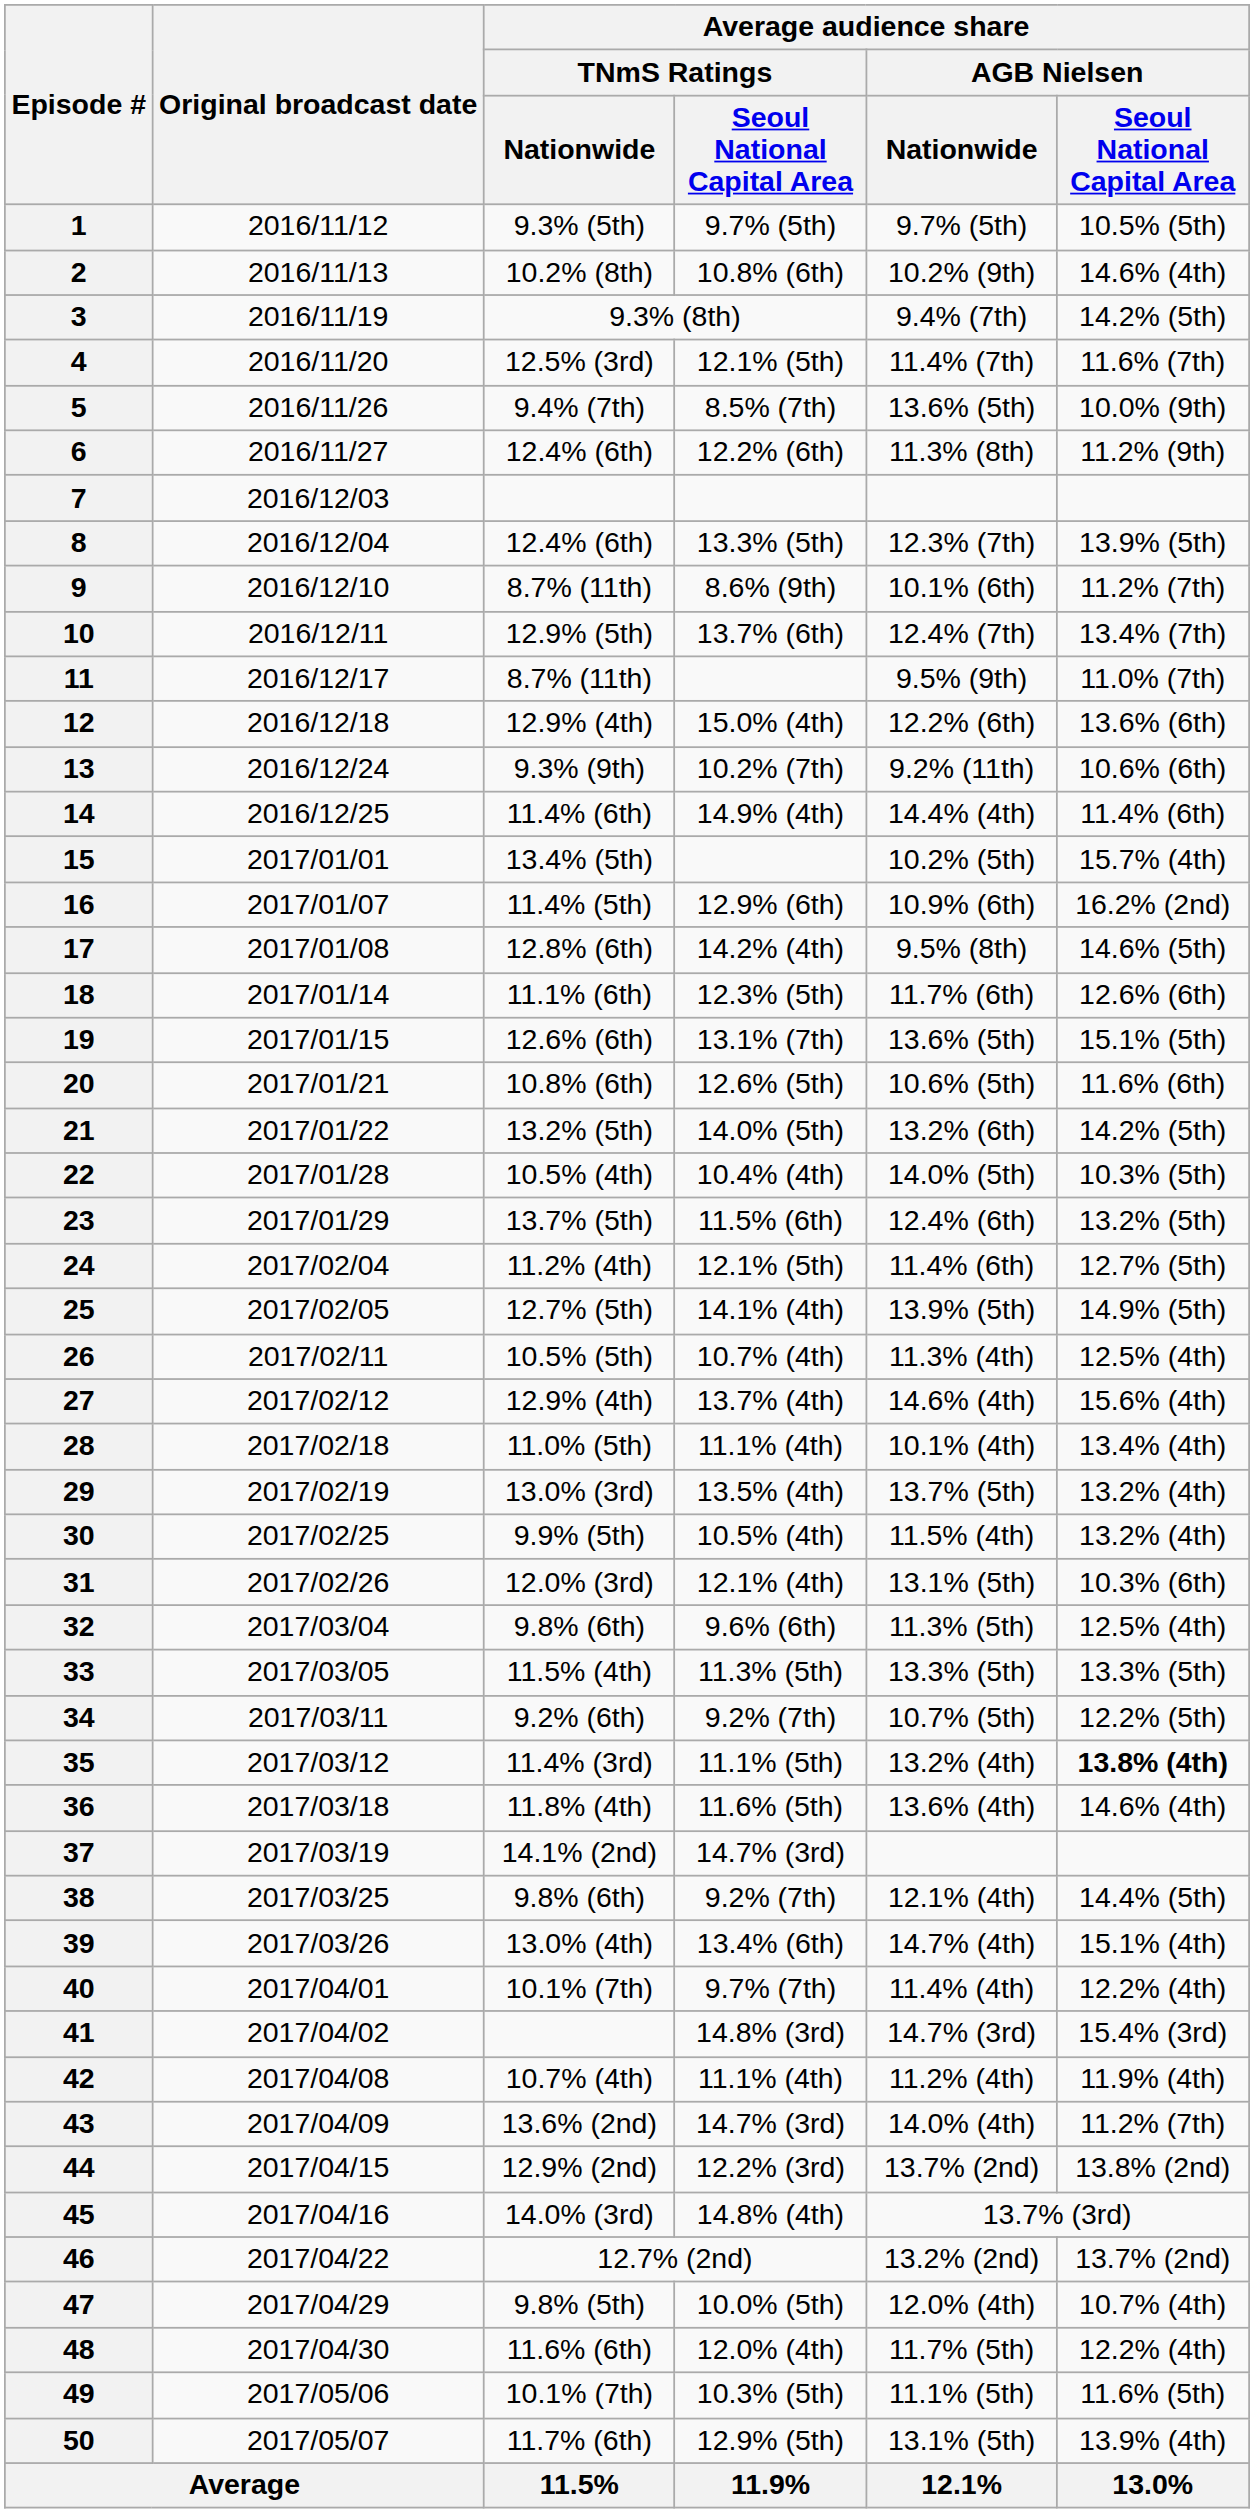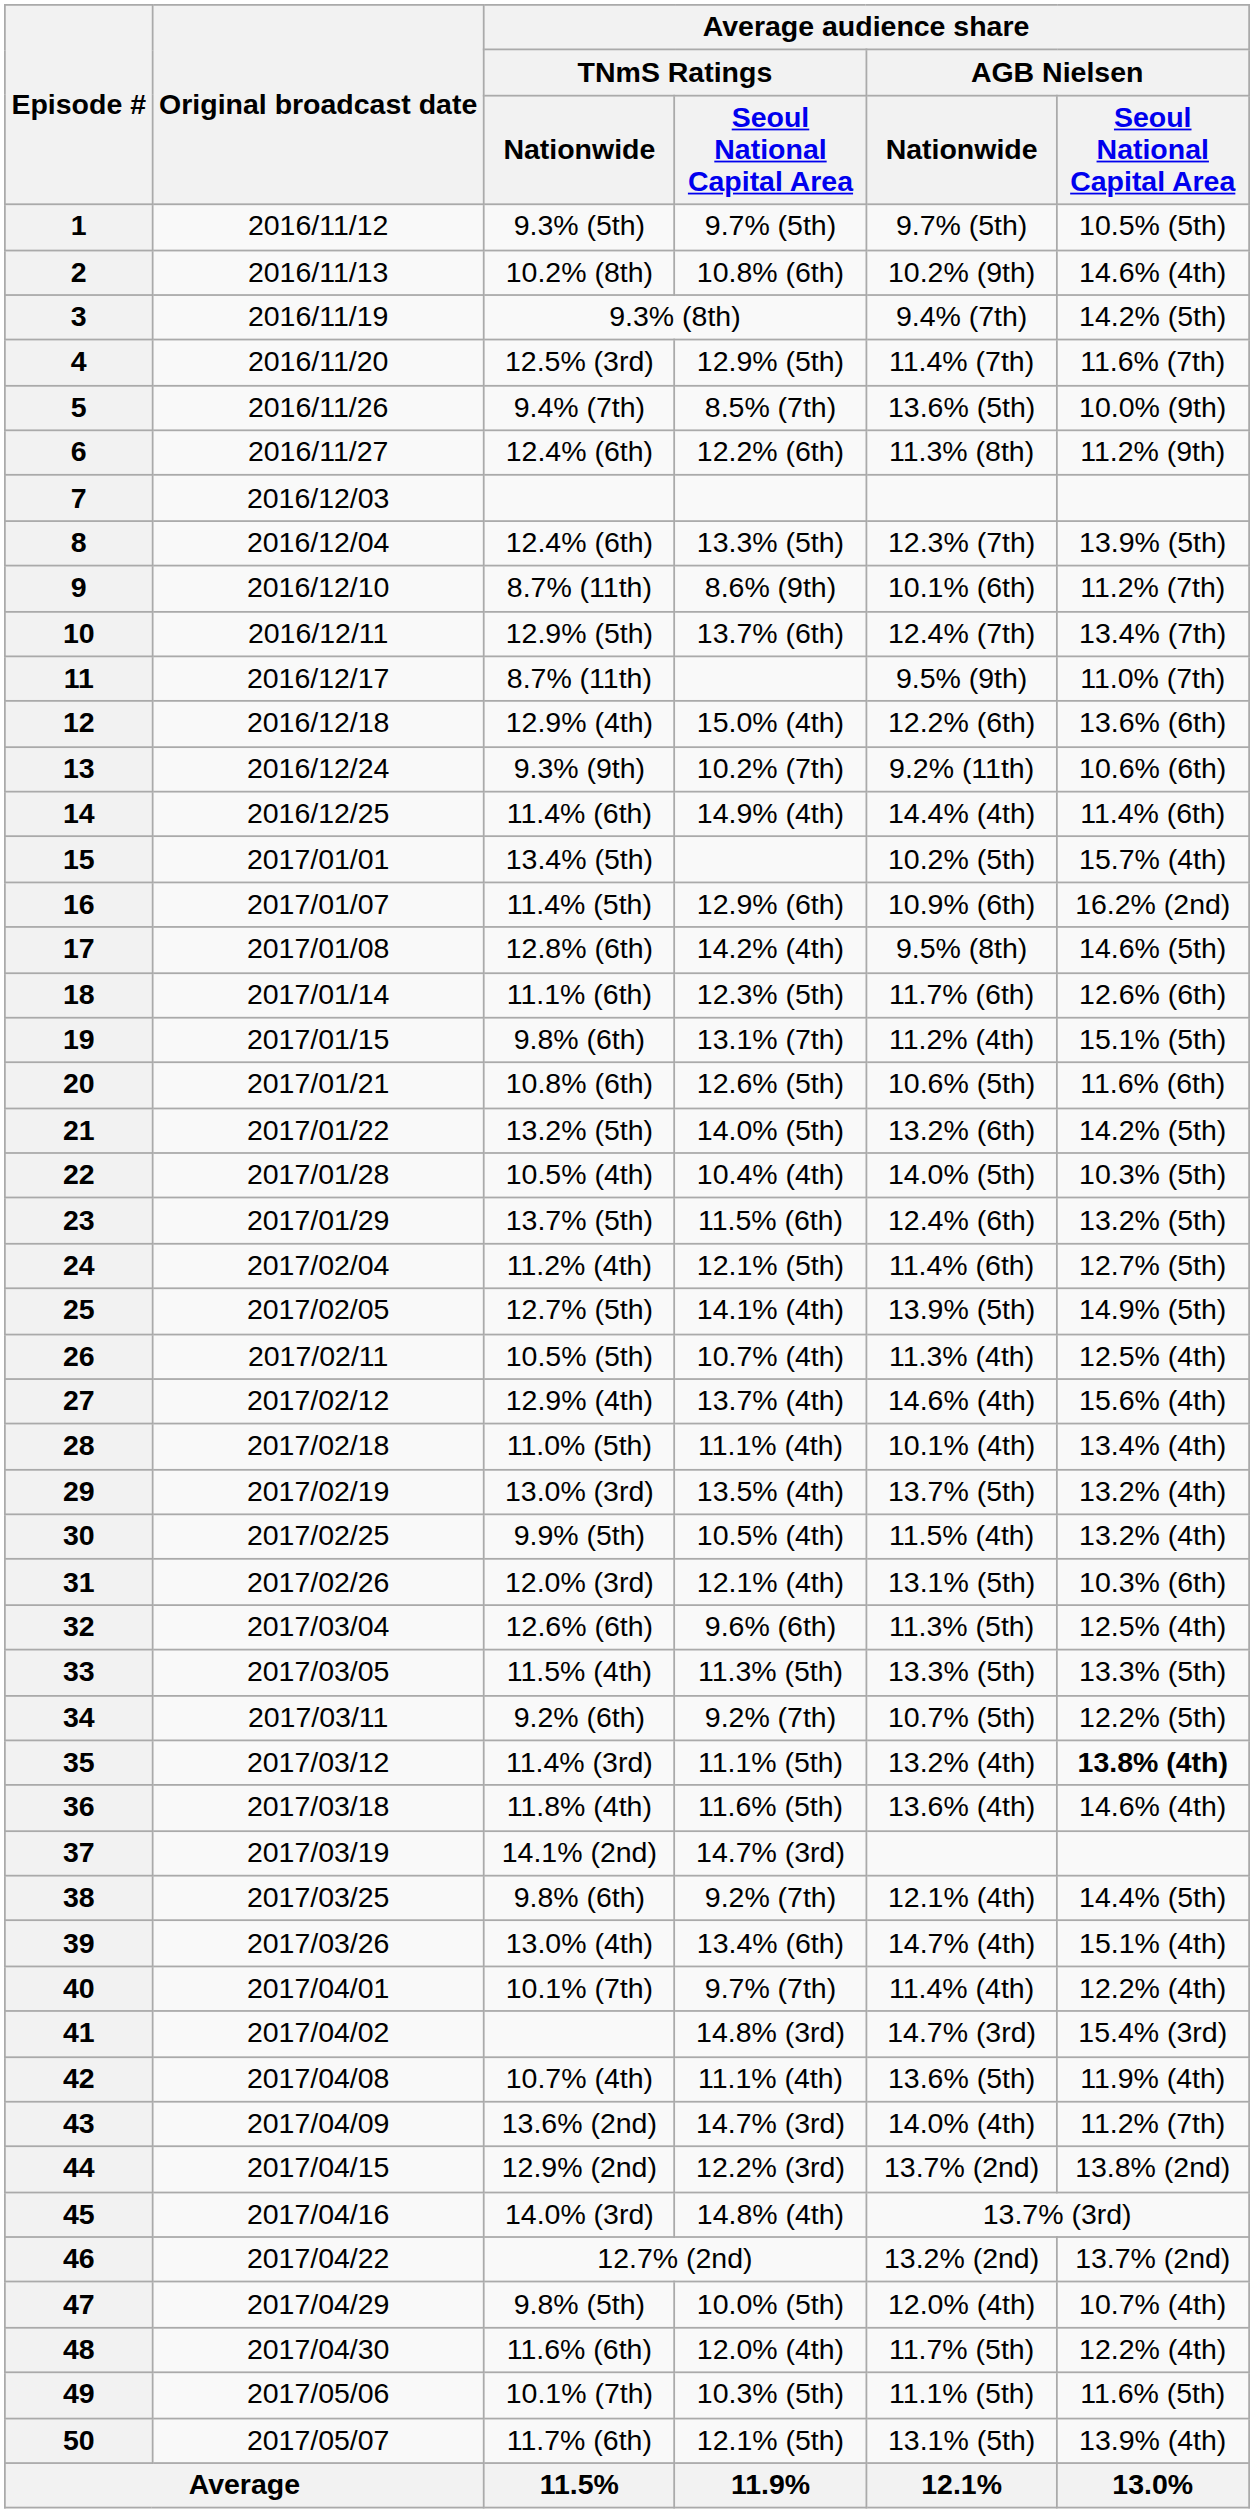4 | column 4: 12.1% (5th) -> 12.9% (5th)
19 | Average audience share / TNmS Ratings / Nationwide: 12.6% (6th) -> 9.8% (6th)
19 | Average audience share / AGB Nielsen / Nationwide: 13.6% (5th) -> 11.2% (4th)
32 | Average audience share / TNmS Ratings / Nationwide: 9.8% (6th) -> 12.6% (6th)
42 | Average audience share / AGB Nielsen / Nationwide: 11.2% (4th) -> 13.6% (5th)
50 | column 4: 12.9% (5th) -> 12.1% (5th)
